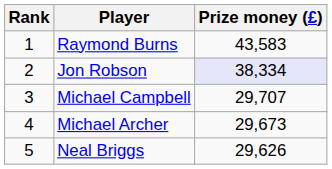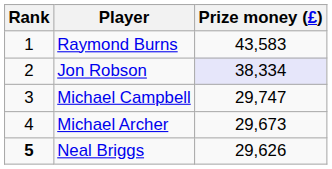Michael Campbell | Prize money (£): 29,707 -> 29,747
Neal Briggs | Rank: normal -> bold
